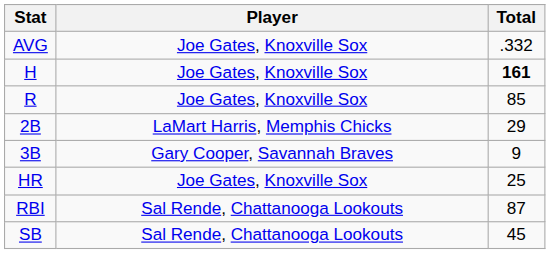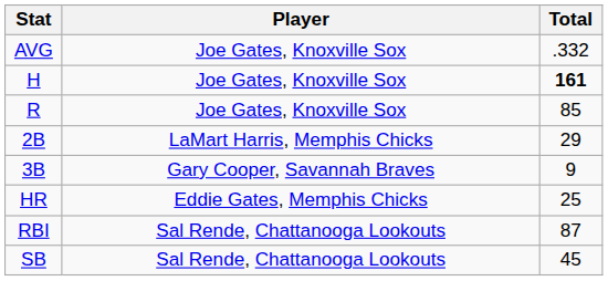HR | Player: Joe Gates, Knoxville Sox -> Eddie Gates, Memphis Chicks
